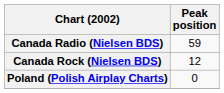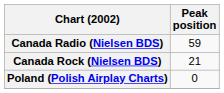Canada Rock (Nielsen BDS) | Peak position: 12 -> 21
